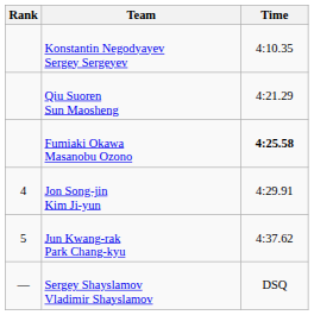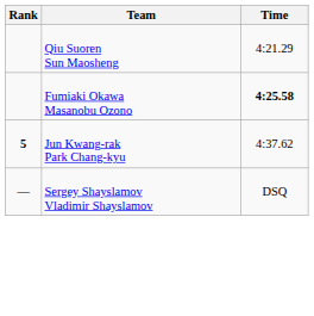- row: Konstantin Negodyayev Sergey Sergeyev | 4:10.35
- row: 4 | Jon Song-jin Kim Ji-yun | 4:29.91
Jun Kwang-rak Park Chang-kyu | Rank: normal -> bold
